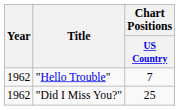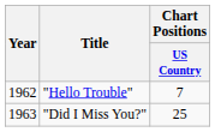"Did I Miss You?" | Year: 1962 -> 1963
